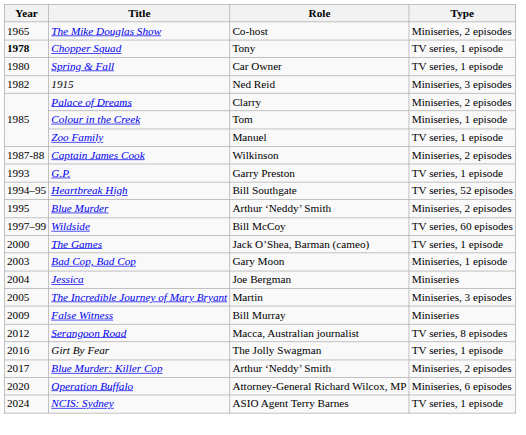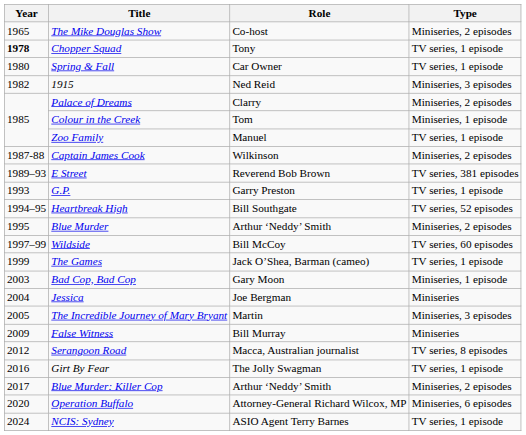+ row: 1989–93 | E Street | Reverend Bob Brown | TV series, 381 episodes
The Games | Year: 2000 -> 1999
